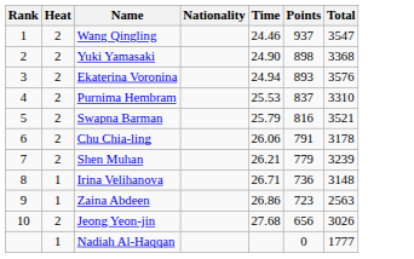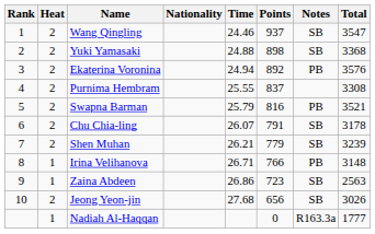+ column: Notes | SB | SB | PB | PB | SB | SB | PB | SB | SB | R163.3a
Yuki Yamasaki | Time: 24.90 -> 24.88
Ekaterina Voronina | Points: 893 -> 892
Purnima Hembram | Time: 25.53 -> 25.55
Purnima Hembram | Total: 3310 -> 3308
Chu Chia-ling | Time: 26.06 -> 26.07
Irina Velihanova | Points: 736 -> 766
